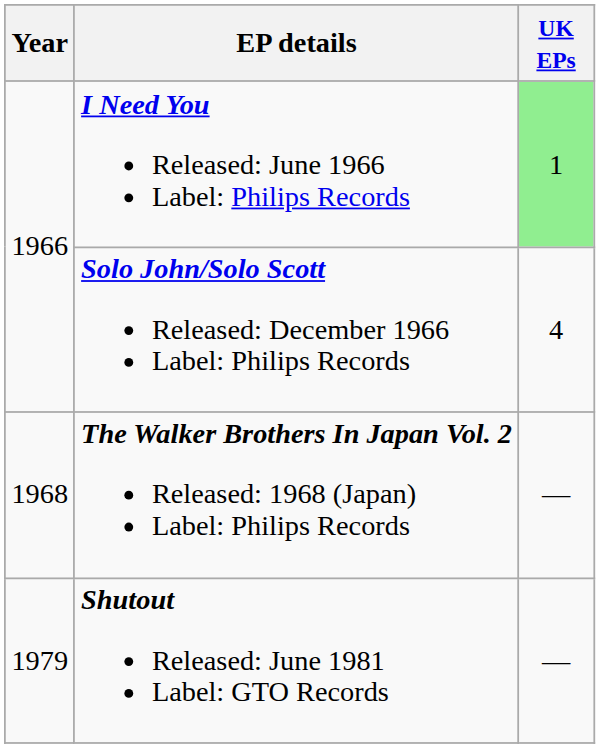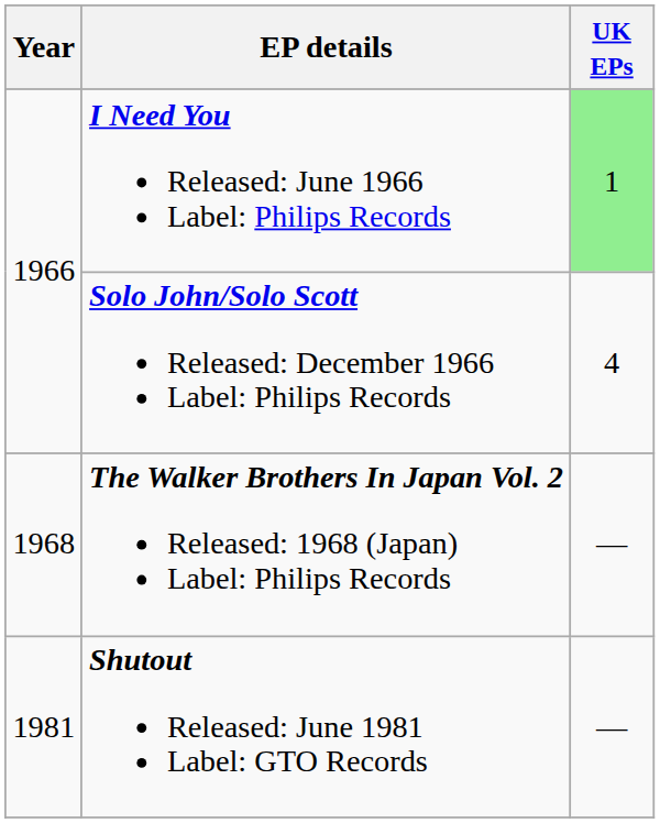Shutout Released: June 1981 Label: GTO Records | Year: 1979 -> 1981
